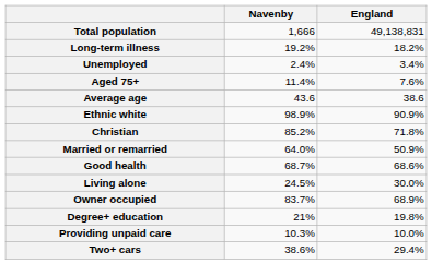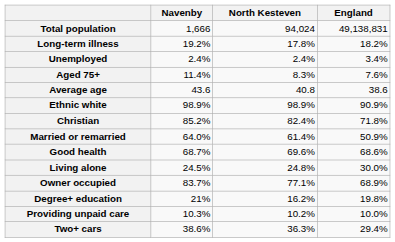+ column: North Kesteven | 94,024 | 17.8% | 2.4% | 8.3% | 40.8 | 98.9% | 82.4% | 61.4% | 69.6% | 24.8% | 77.1% | 16.2% | 10.2% | 36.3%
